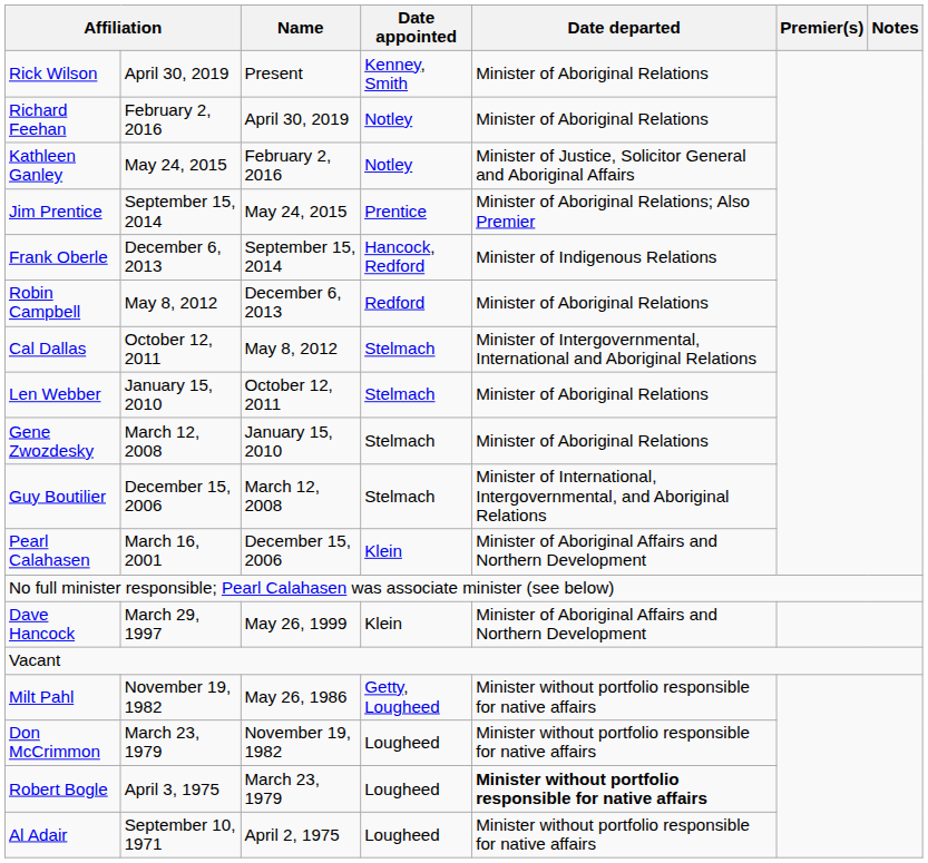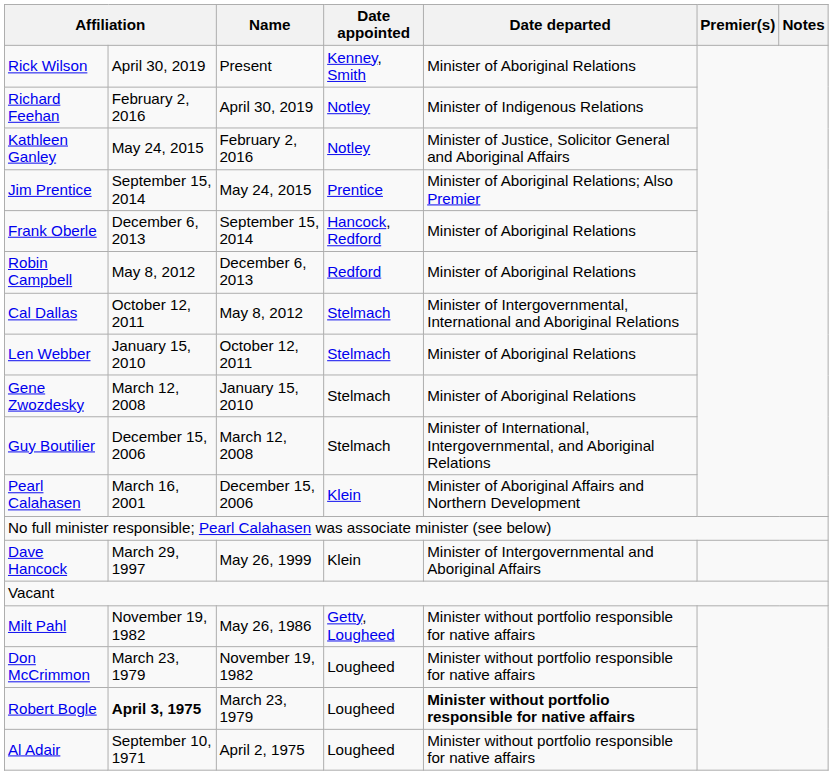Richard Feehan | Date departed: Minister of Aboriginal Relations -> Minister of Indigenous Relations
Frank Oberle | Date departed: Minister of Indigenous Relations -> Minister of Aboriginal Relations
Dave Hancock | Date departed: Minister of Aboriginal Affairs and Northern Development -> Minister of Intergovernmental and Aboriginal Affairs
Robert Bogle | column 2: normal -> bold
